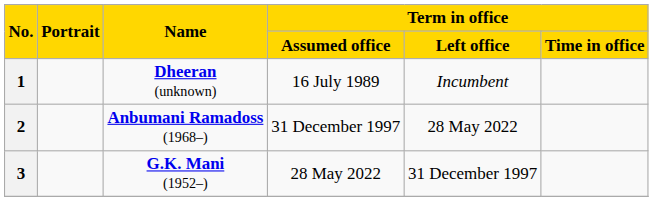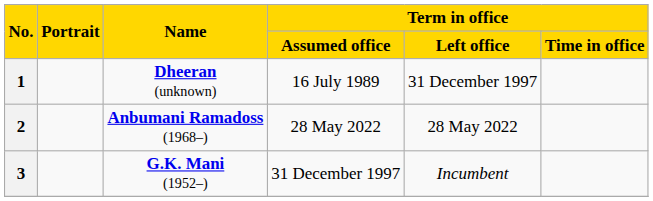1 | Term in office / Left office: Incumbent -> 31 December 1997
2 | Term in office / Assumed office: 31 December 1997 -> 28 May 2022
3 | Term in office / Assumed office: 28 May 2022 -> 31 December 1997
3 | Term in office / Left office: 31 December 1997 -> Incumbent
